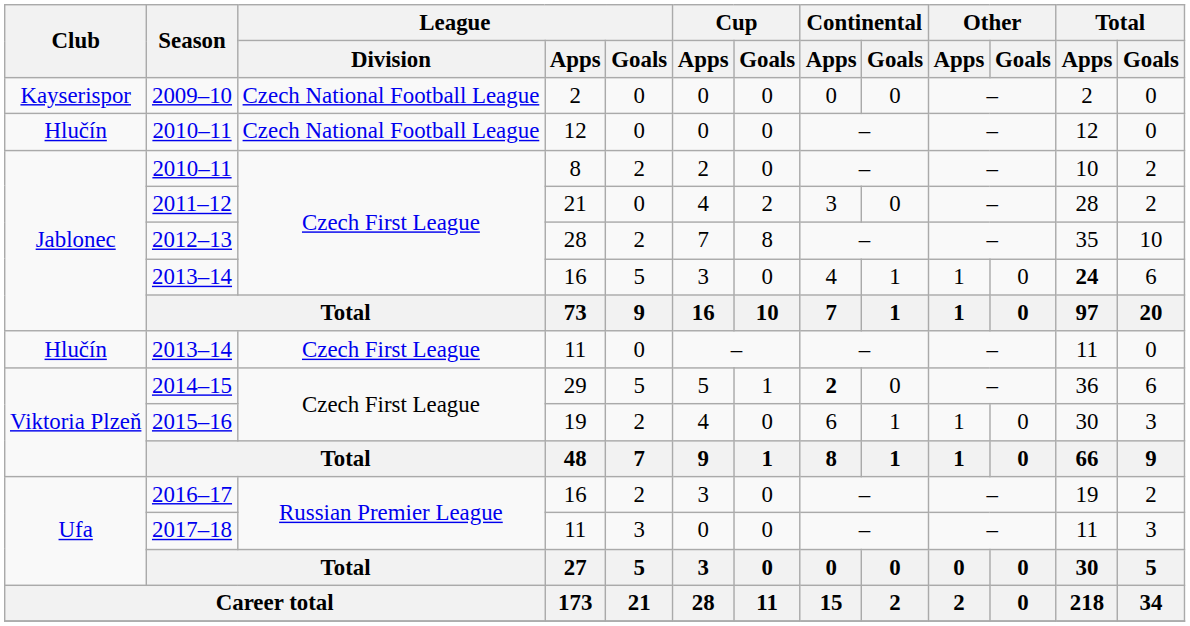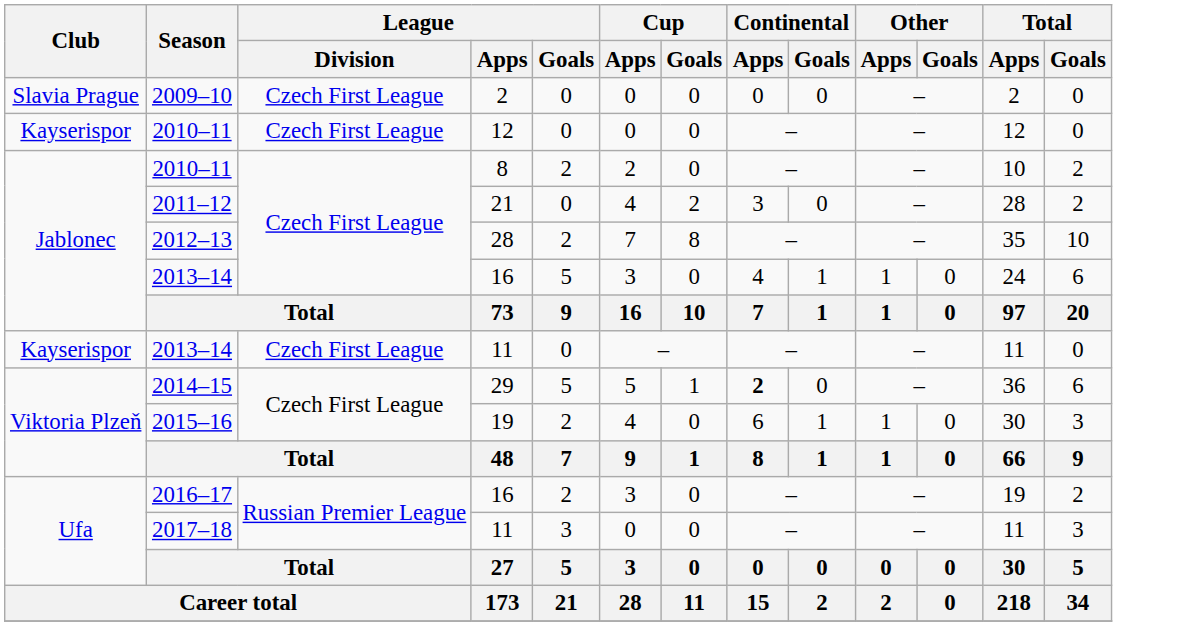2009–10 | Club: Kayserispor -> Slavia Prague
2009–10 | League / Division: Czech National Football League -> Czech First League
2010–11 / 12 | Club: Hlučín -> Kayserispor
2010–11 / 12 | League / Division: Czech National Football League -> Czech First League
2013–14 / 16 | Total / Apps: bold -> normal
2013–14 / 11 | Club: Hlučín -> Kayserispor
